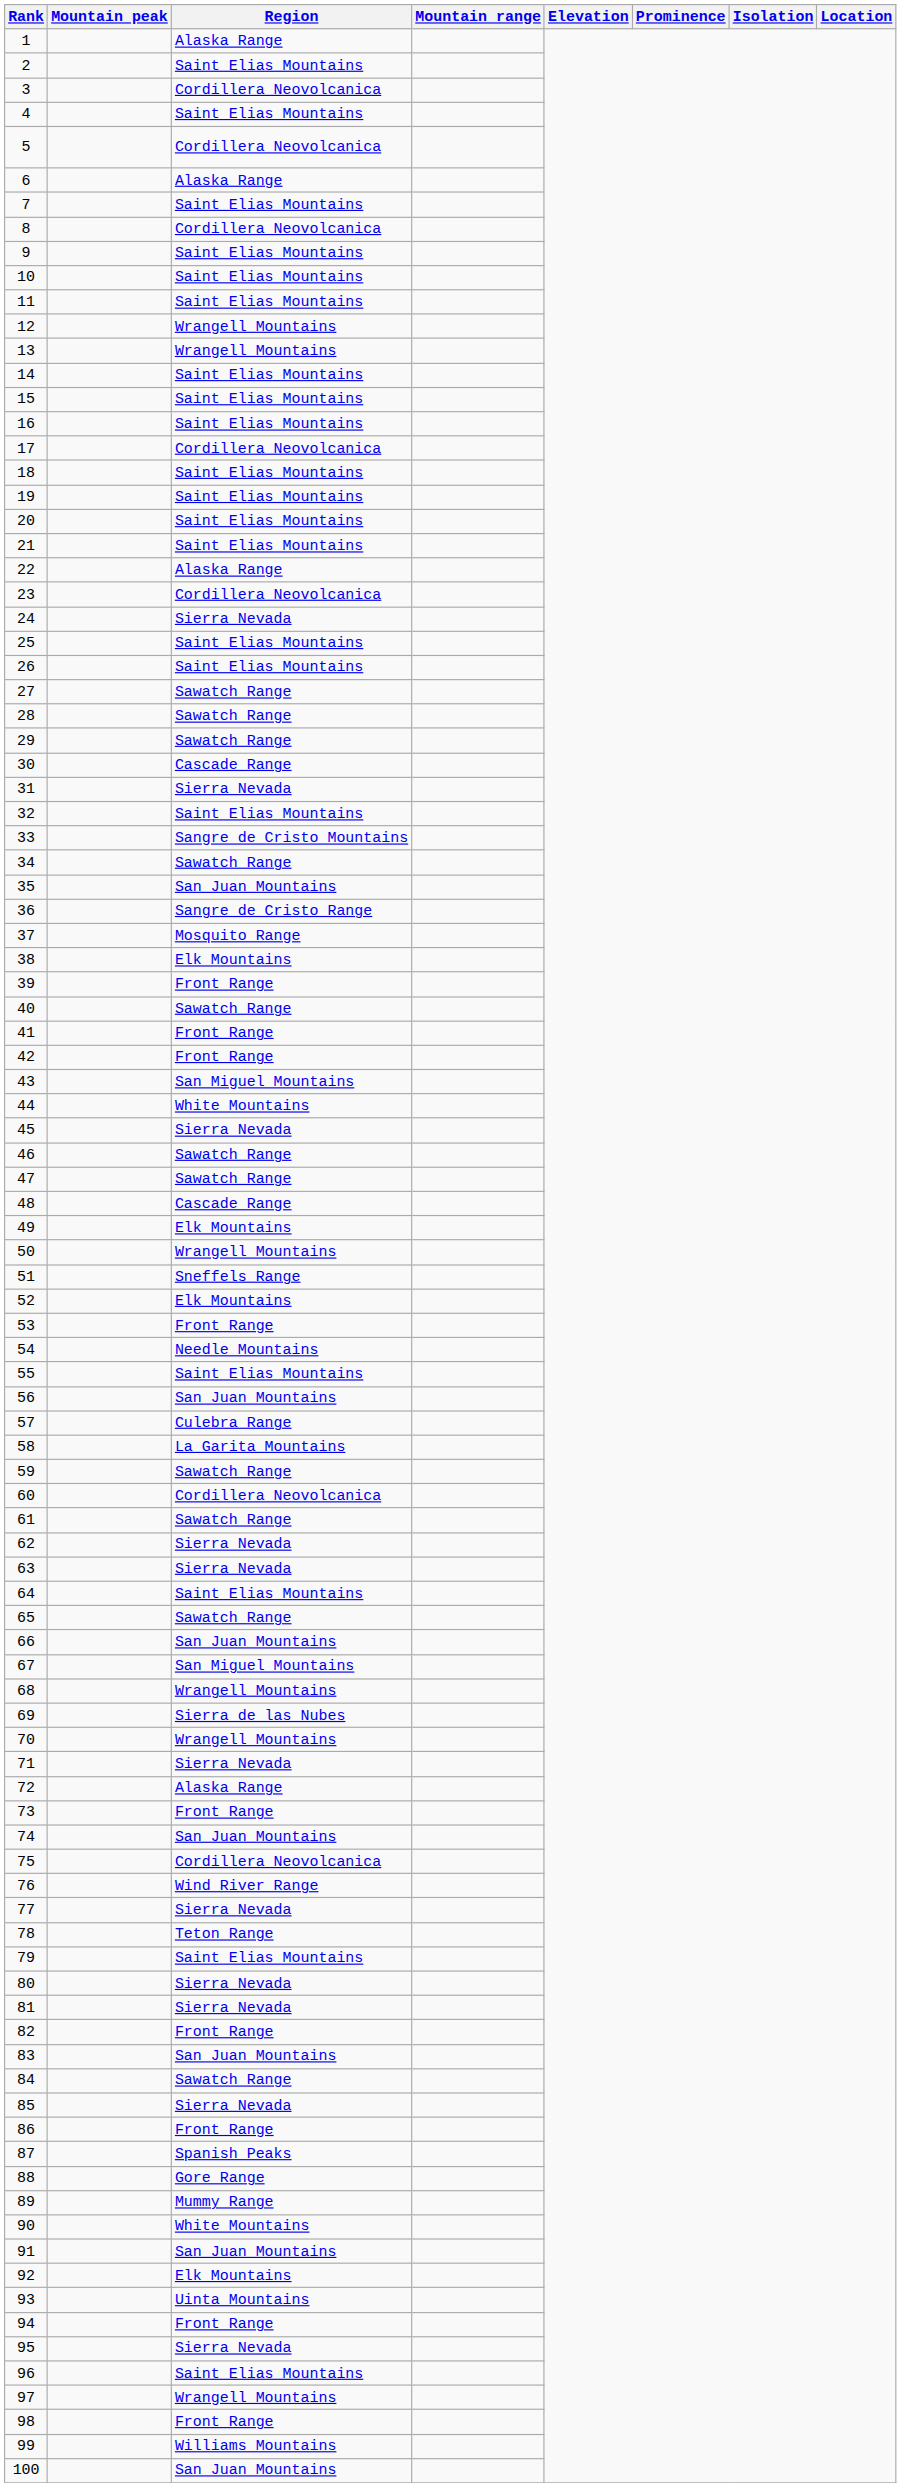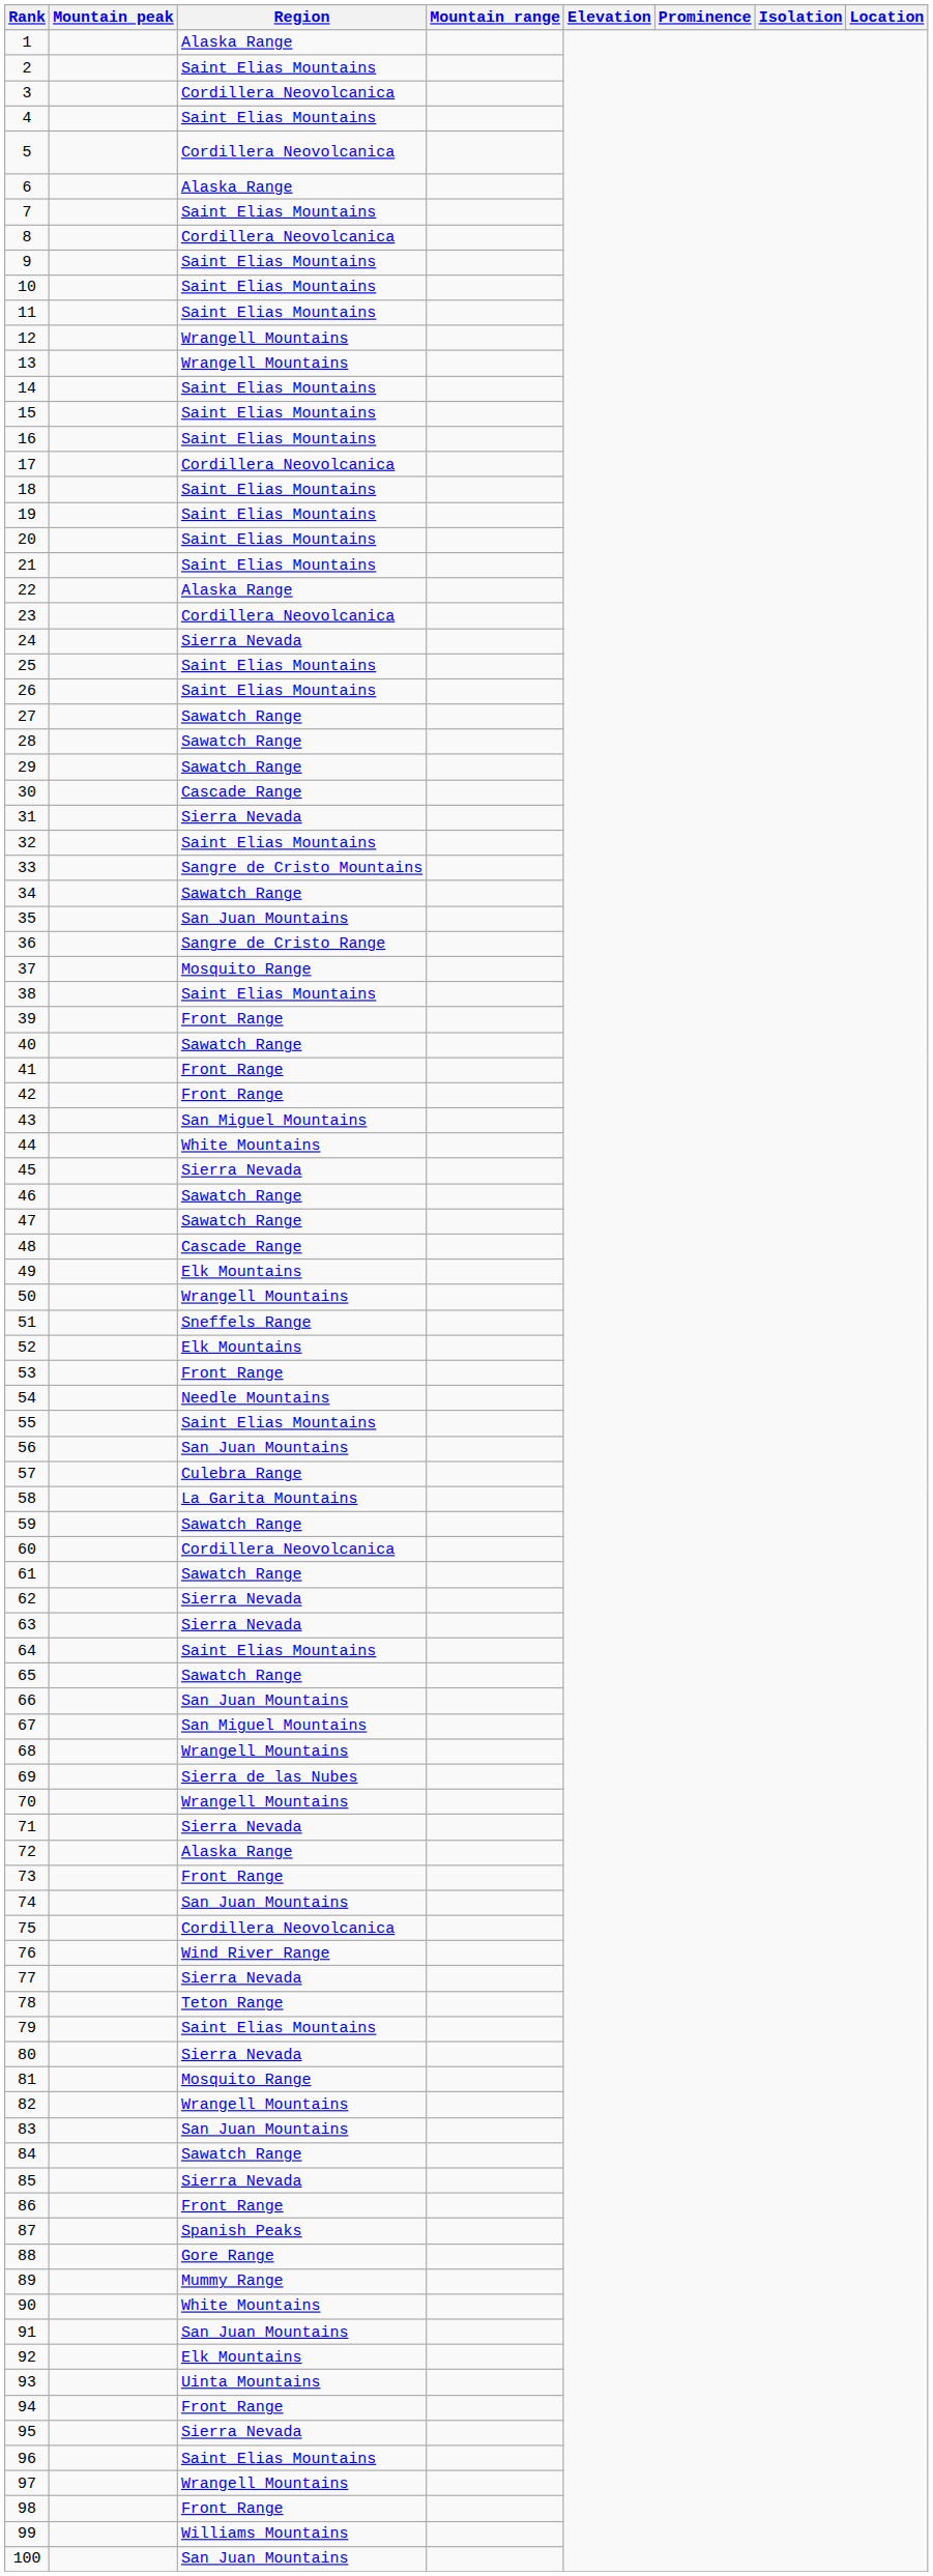38 | Region: Elk Mountains -> Saint Elias Mountains
81 | Region: Sierra Nevada -> Mosquito Range
82 | Region: Front Range -> Wrangell Mountains
